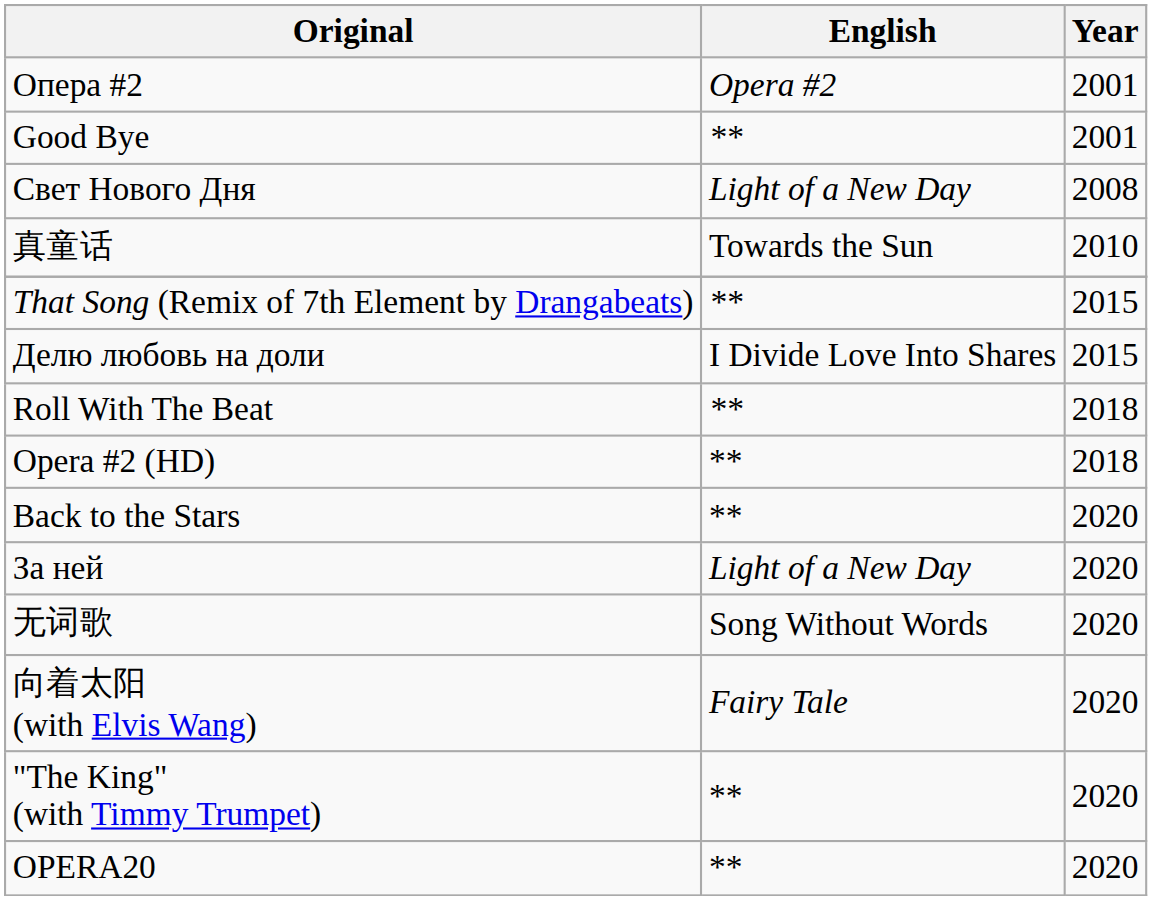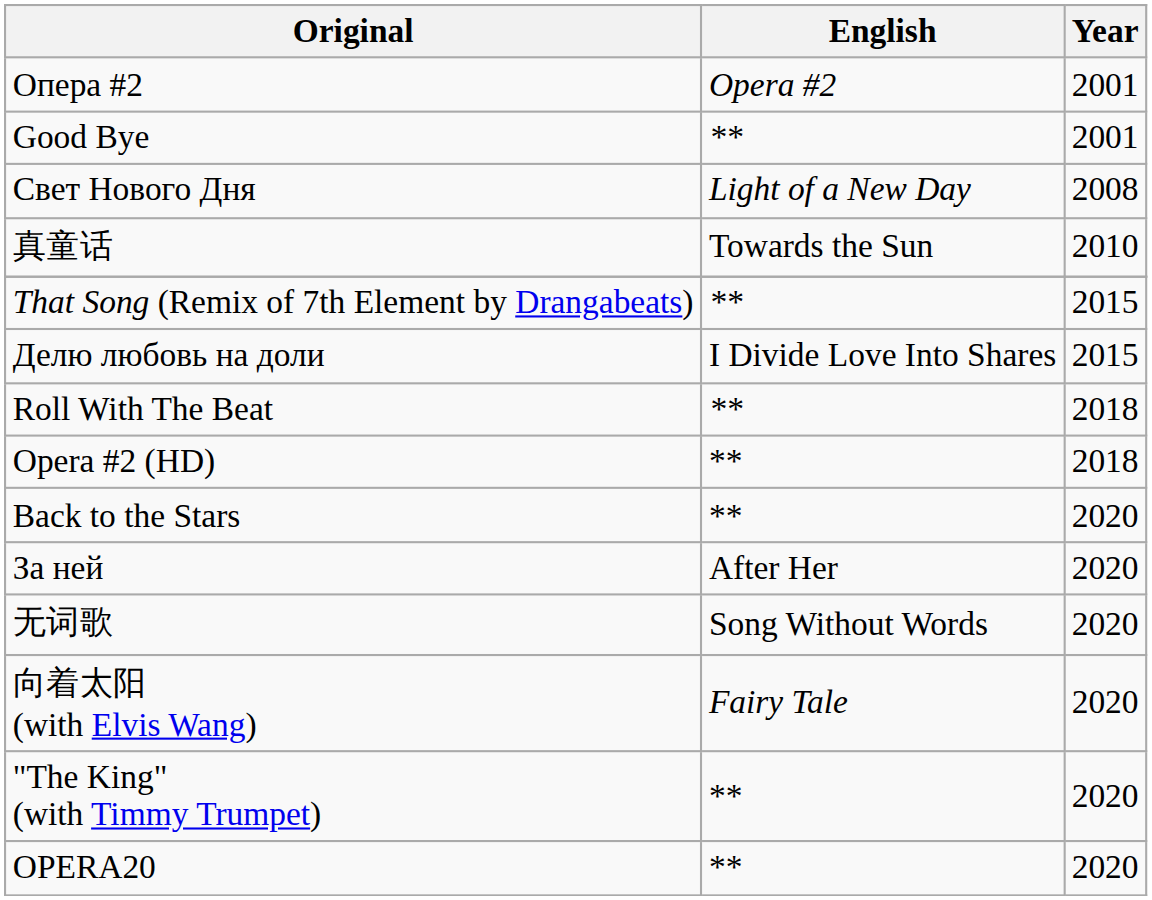За ней | English: Light of a New Day -> After Her
